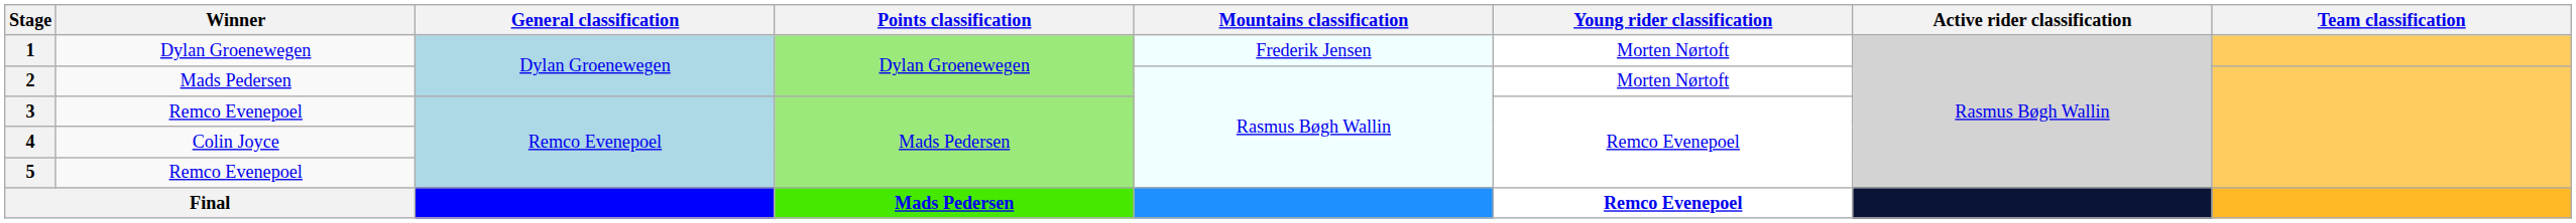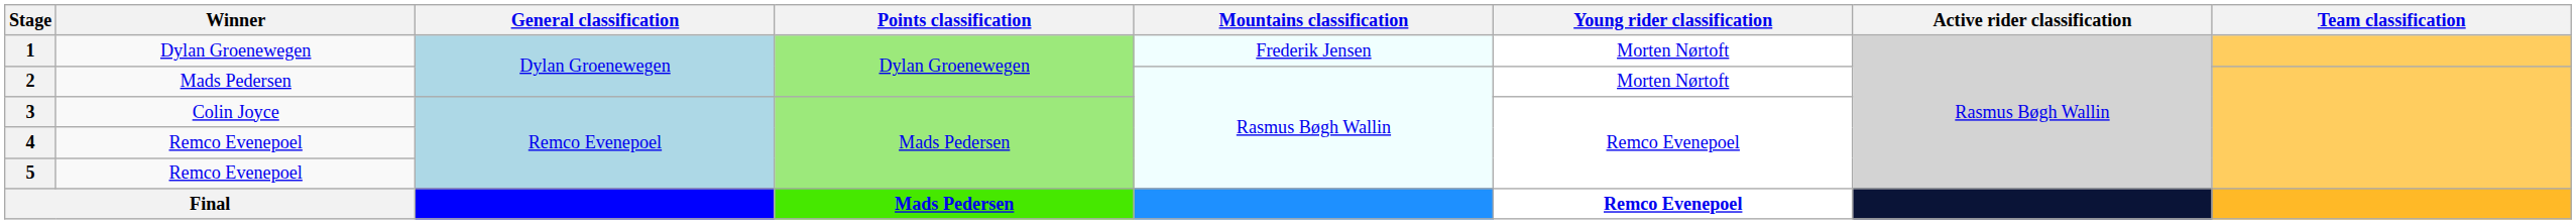3 | Winner: Remco Evenepoel -> Colin Joyce
4 | Winner: Colin Joyce -> Remco Evenepoel
